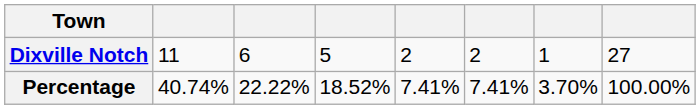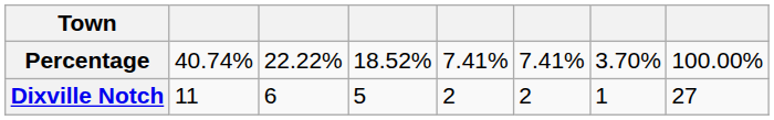rows swapped: Dixville Notch <-> Percentage
